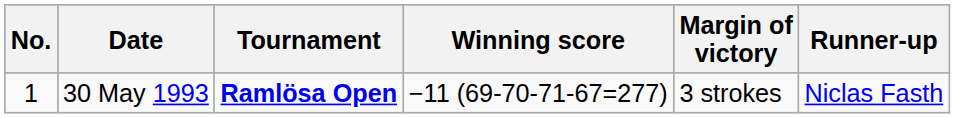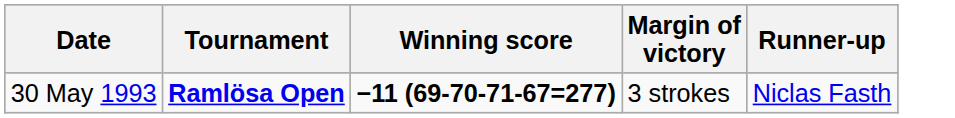- column: No. | 1
30 May 1993 | Winning score: normal -> bold
